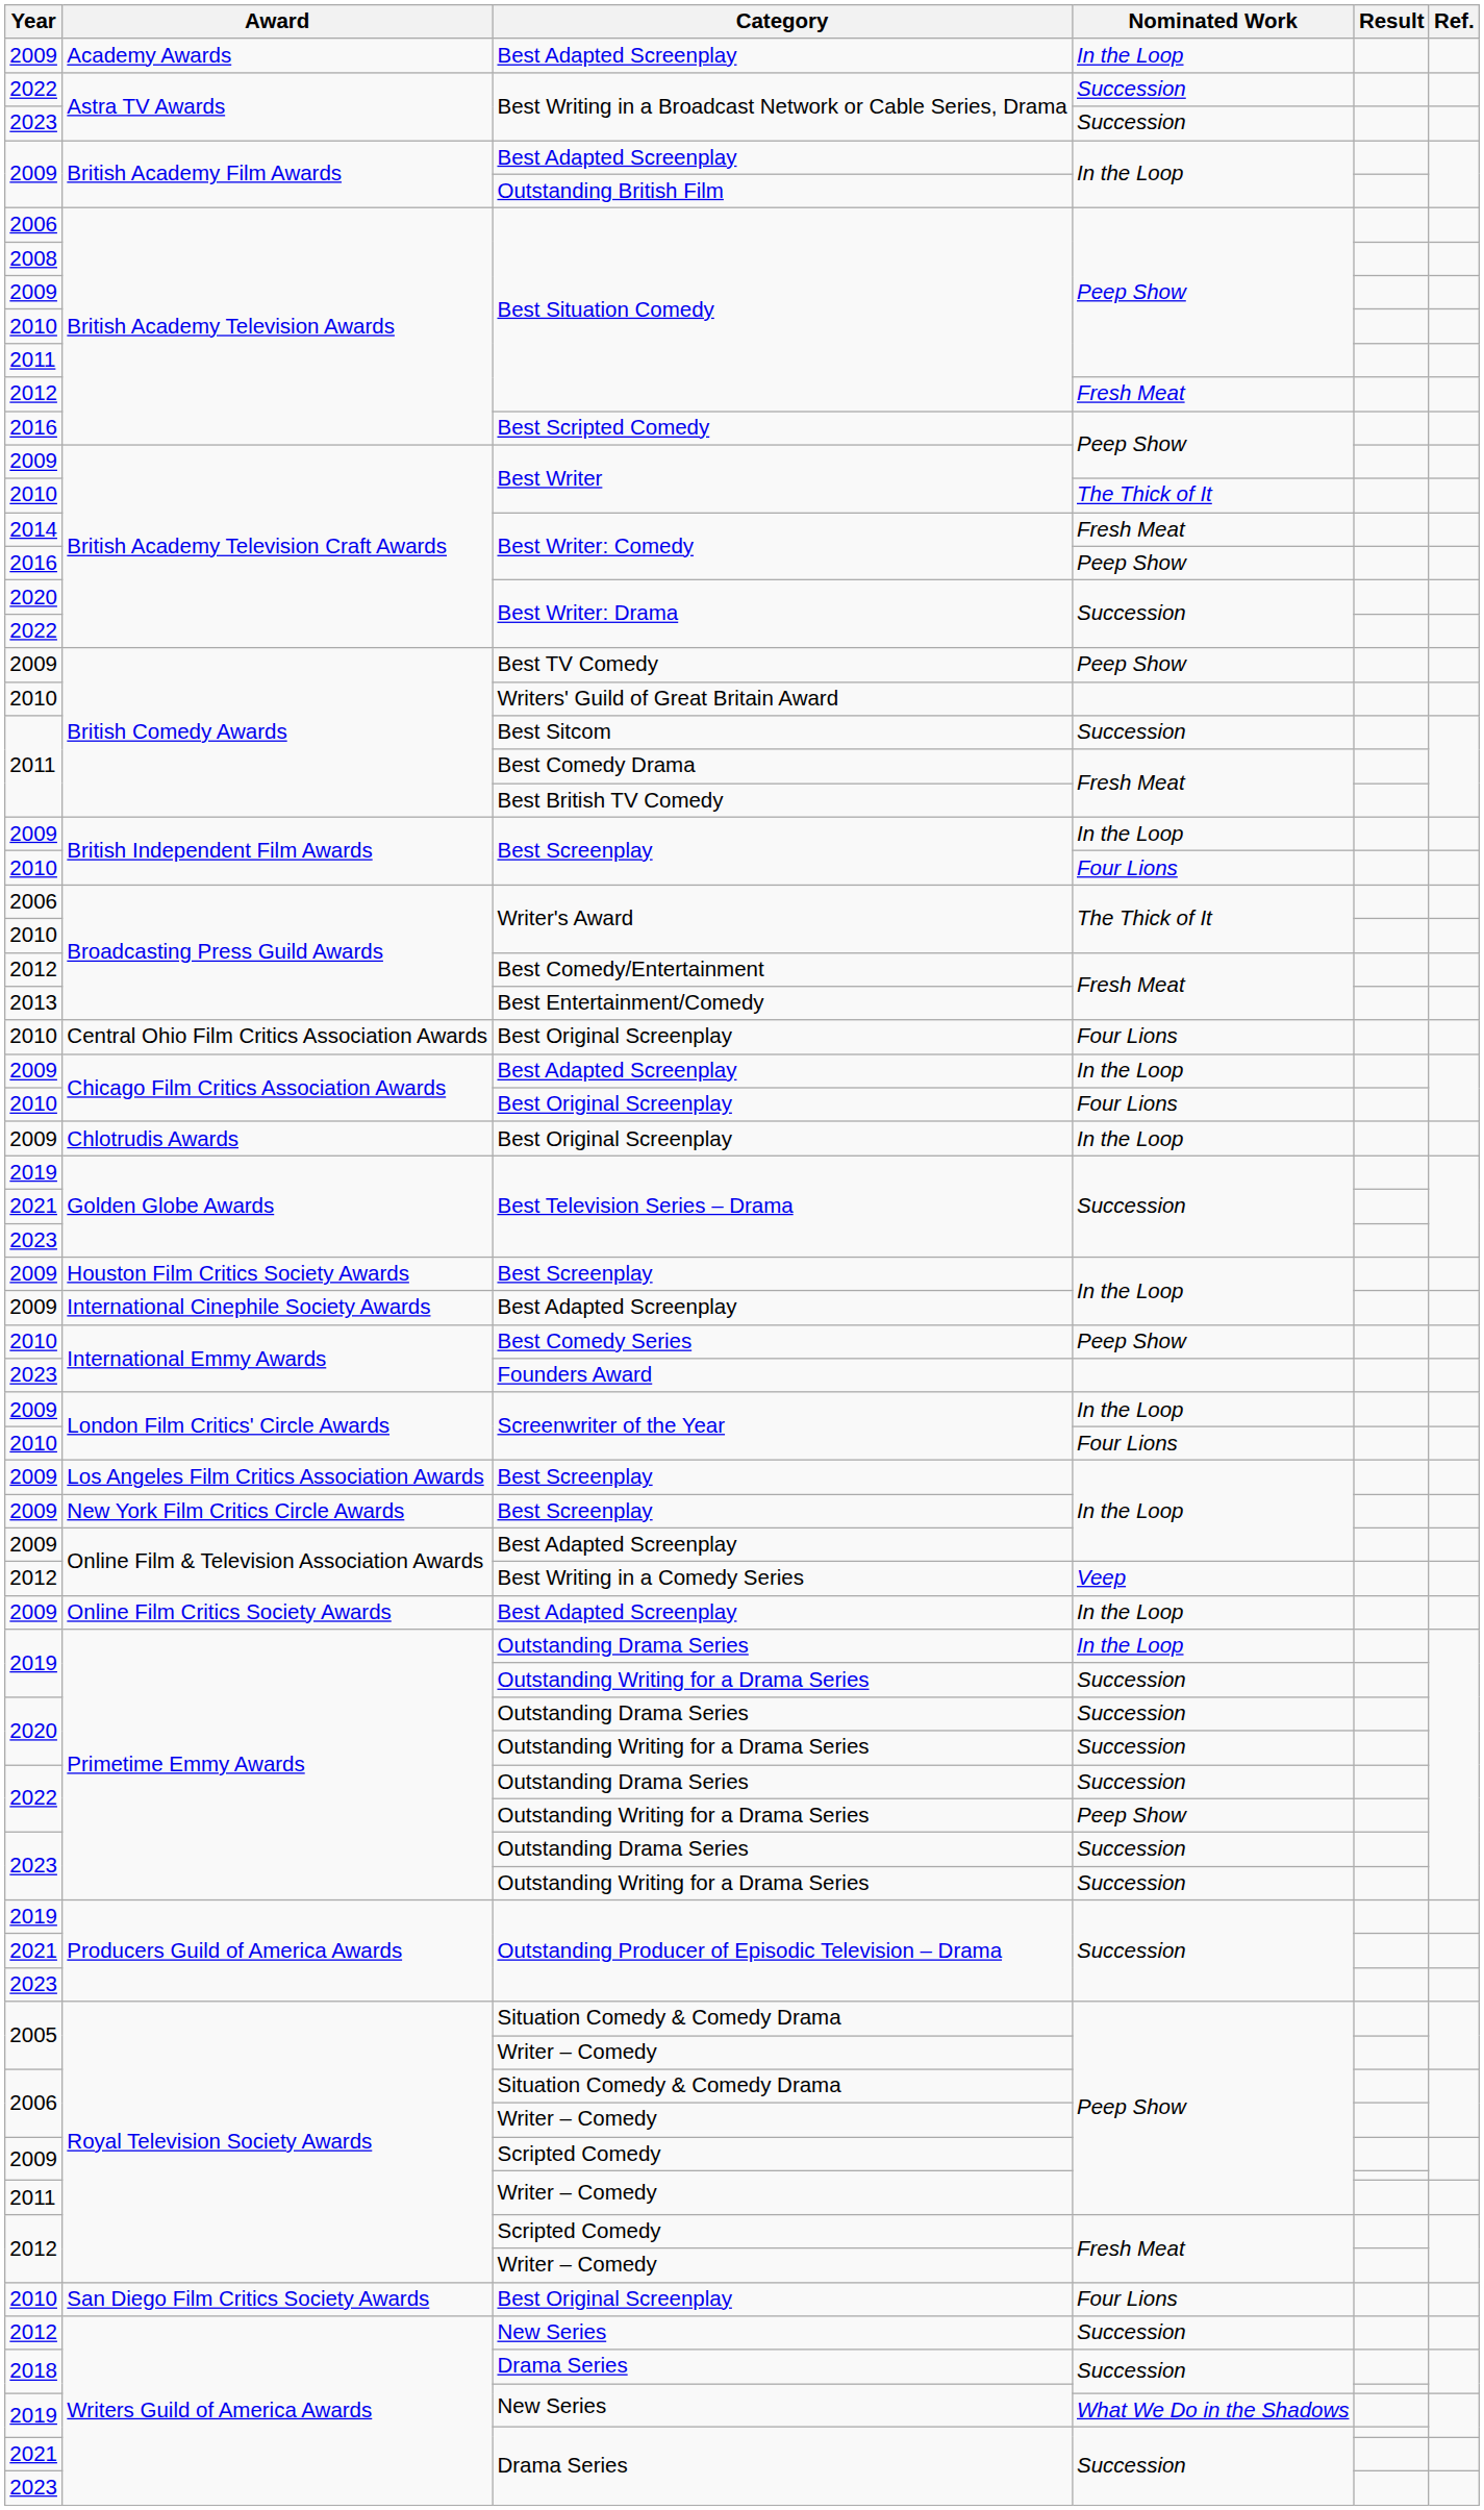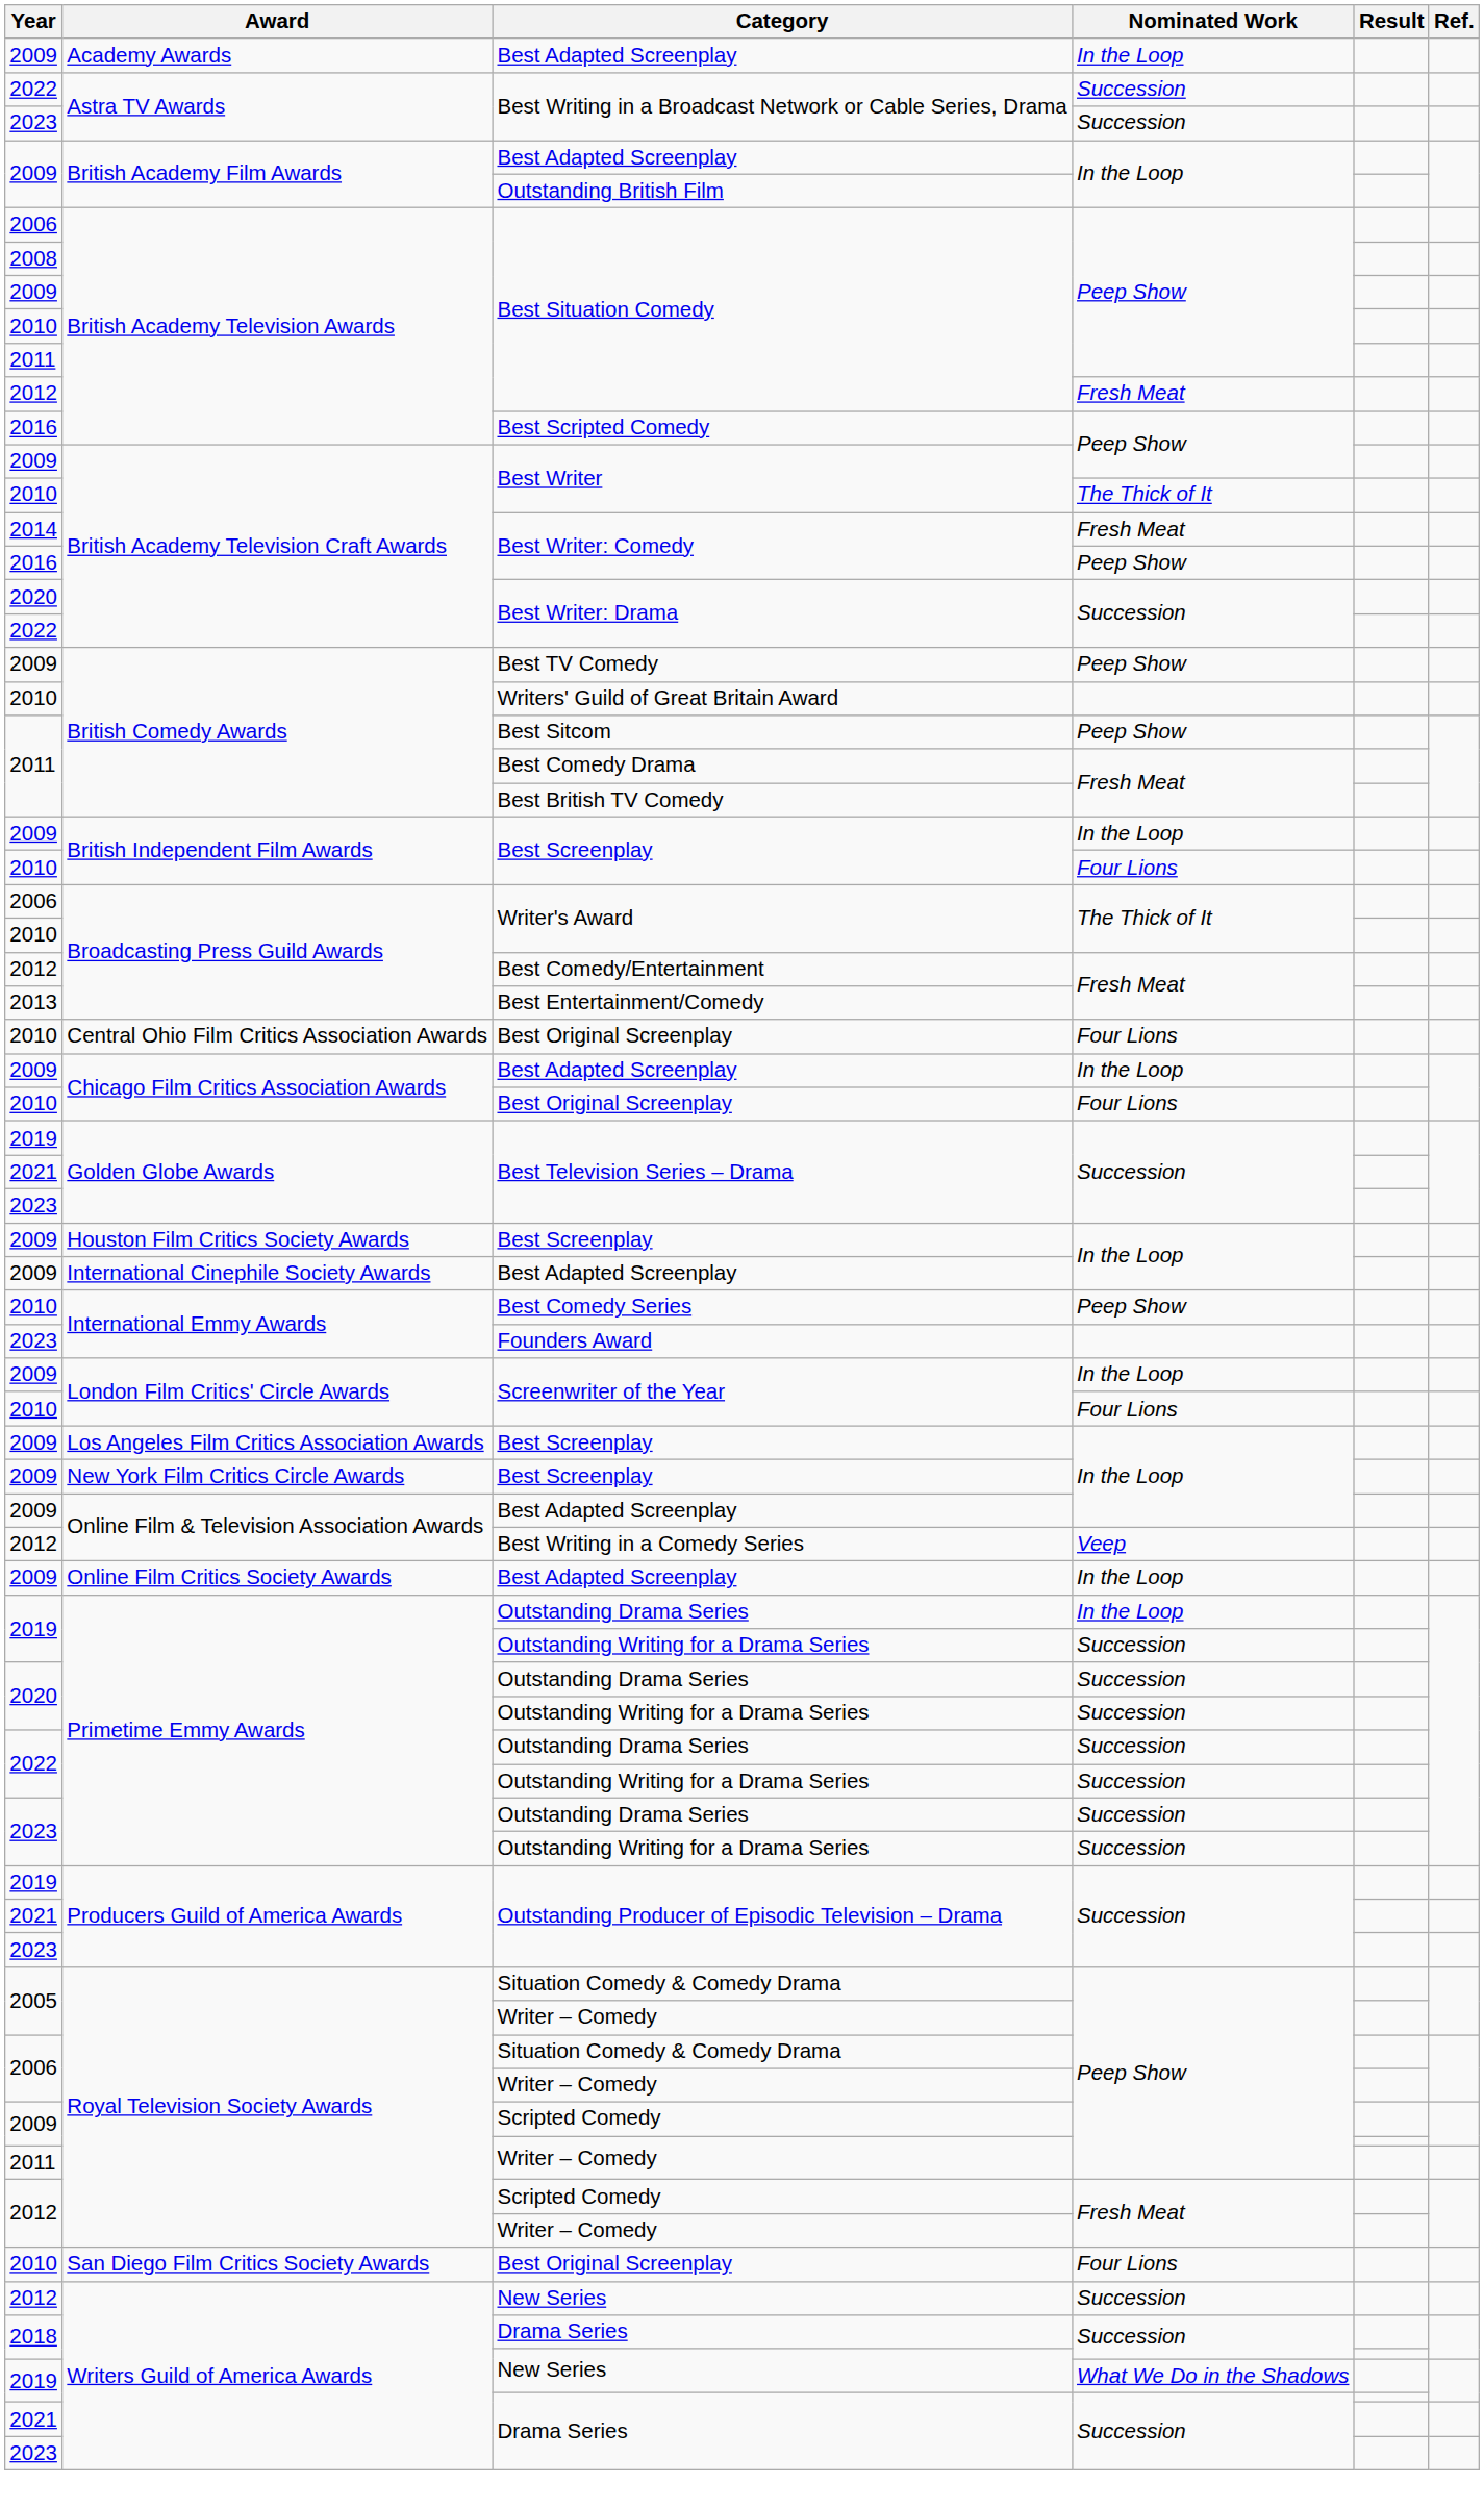Best Sitcom | Nominated Work: Succession -> Peep Show
- row: 2009 | Chlotrudis Awards | Best Original Screenplay | In the Loop
2022 / Outstanding Writing for a Drama Series | Nominated Work: Peep Show -> Succession
